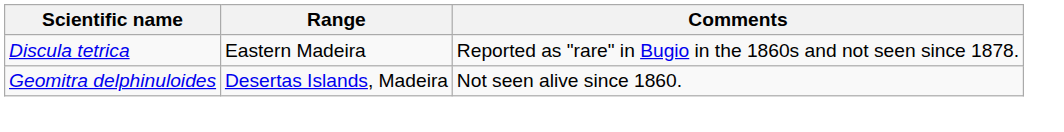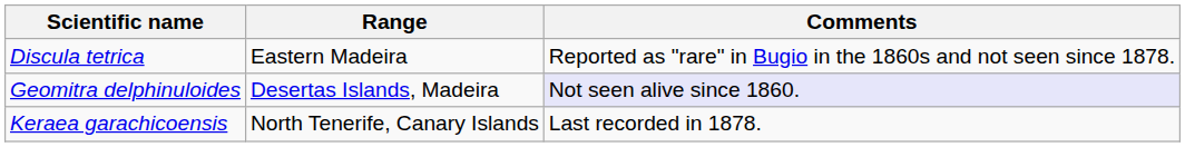Geomitra delphinuloides | Comments: no background -> lavender background
+ row: Keraea garachicoensis | North Tenerife, Canary Islands | Last recorded in 1878.
